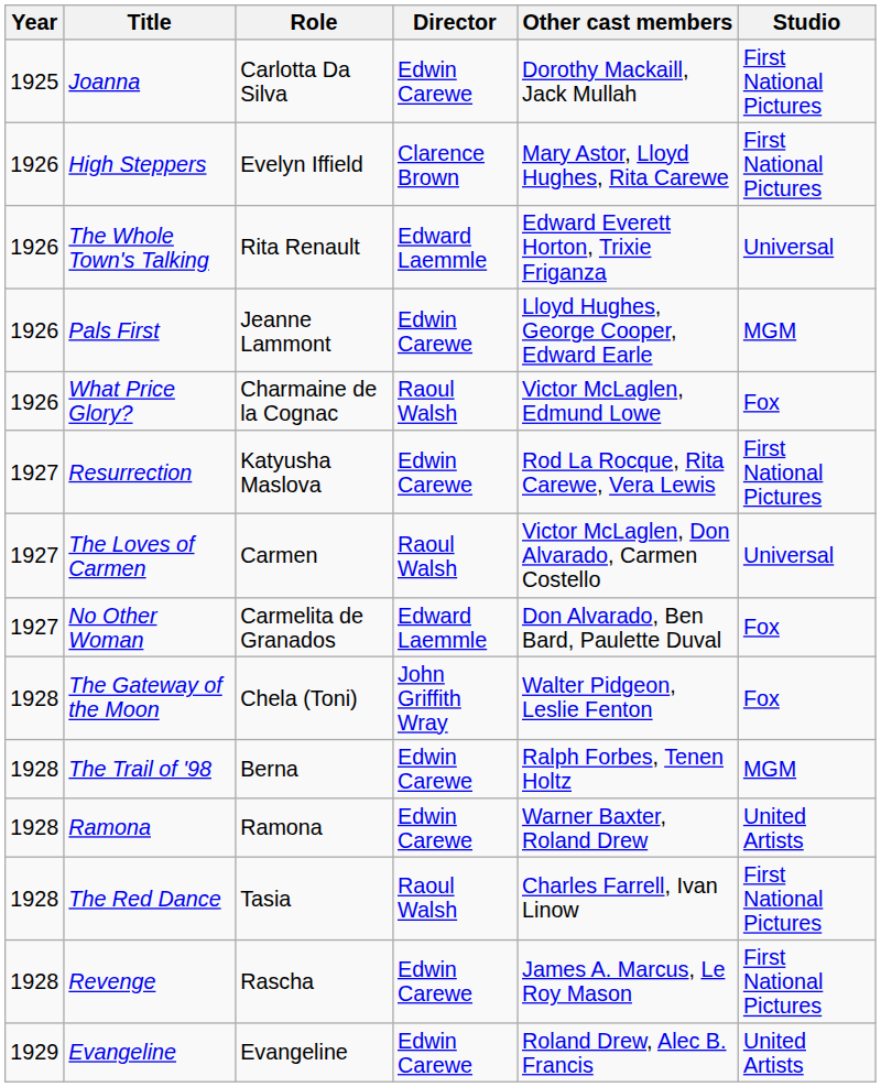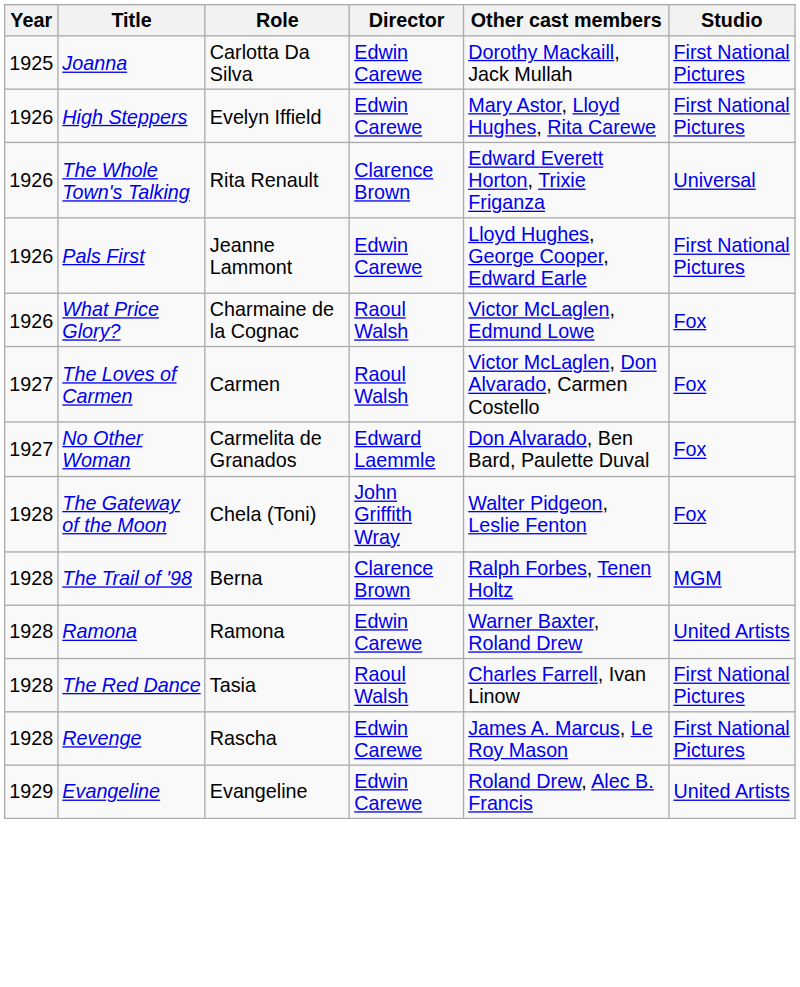High Steppers | Director: Clarence Brown -> Edwin Carewe
The Whole Town's Talking | Director: Edward Laemmle -> Clarence Brown
Pals First | Studio: MGM -> First National Pictures
- row: 1927 | Resurrection | Katyusha Maslova | Edwin Carewe | Rod La Rocque, Rita Carewe, Vera Lewis | First National Pictures
The Loves of Carmen | Studio: Universal -> Fox
The Trail of '98 | Director: Edwin Carewe -> Clarence Brown
